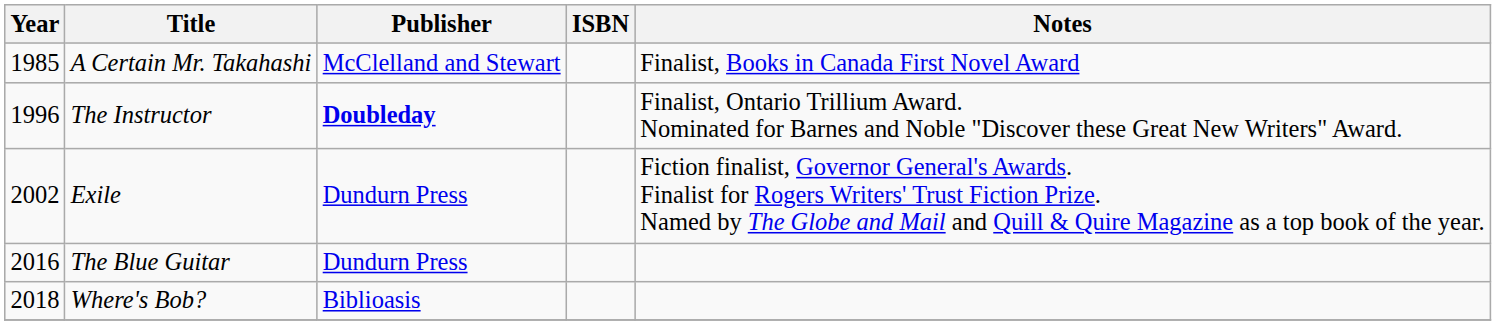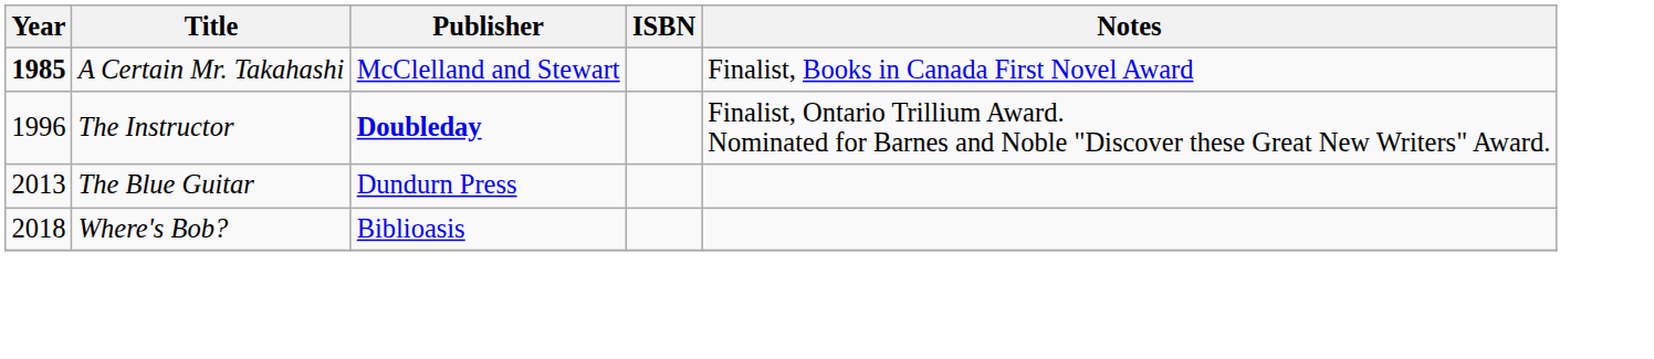A Certain Mr. Takahashi | Year: normal -> bold
- row: 2002 | Exile | Dundurn Press | Fiction finalist, Governor General's Awards. Finalist for Rogers Writers' Trust Fiction Prize. Named by The Globe and Mail and Quill & Quire Magazine as a top book of the year.
The Blue Guitar | Year: 2016 -> 2013
